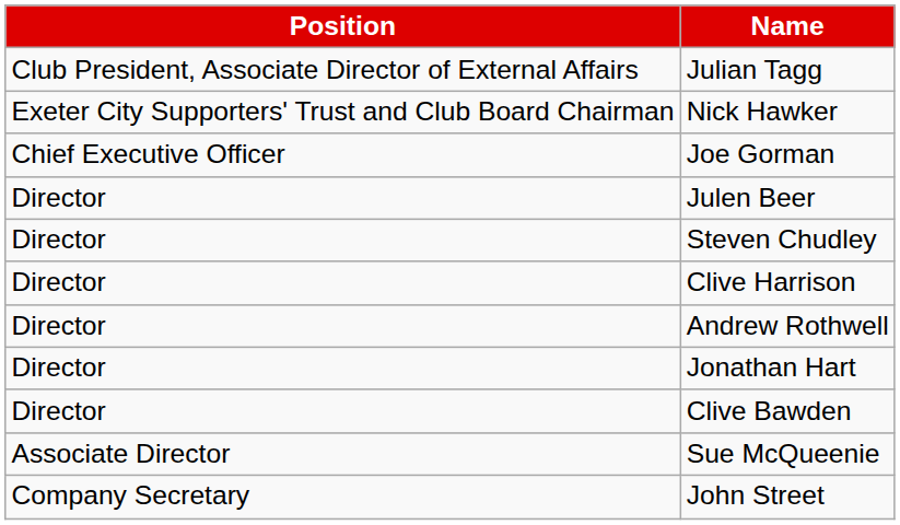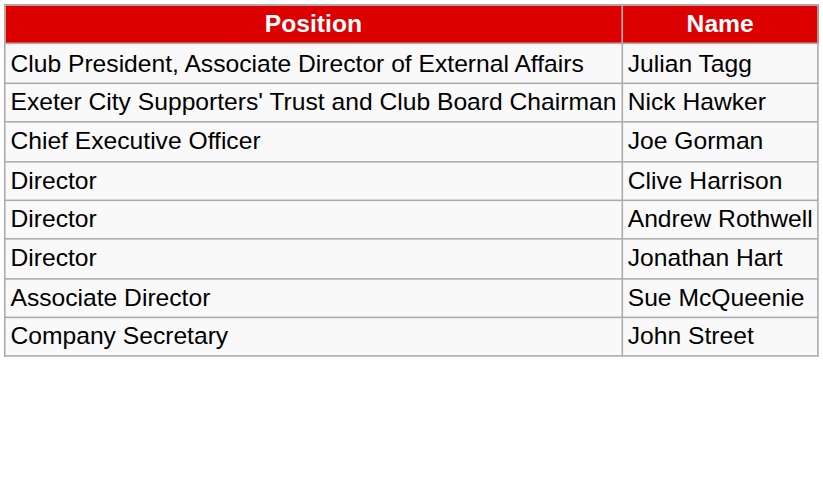- row: Director | Julen Beer
- row: Director | Steven Chudley
- row: Director | Clive Bawden
